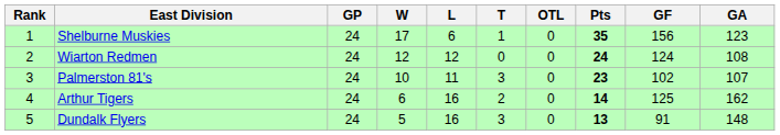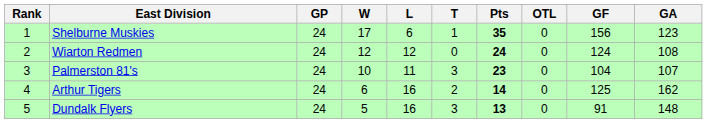columns swapped: OTL <-> Pts
Palmerston 81's | GF: 102 -> 104
